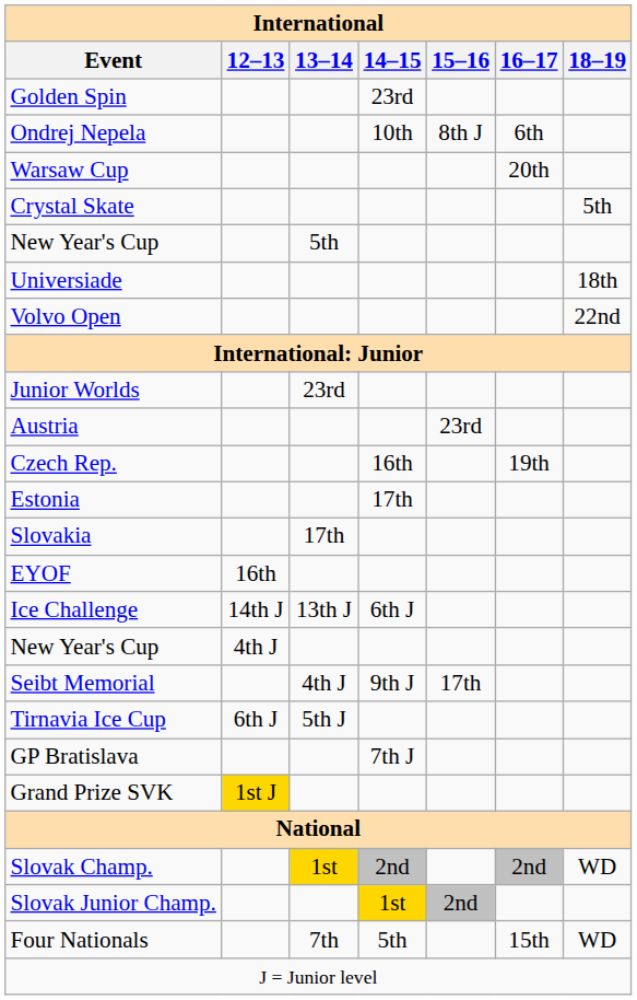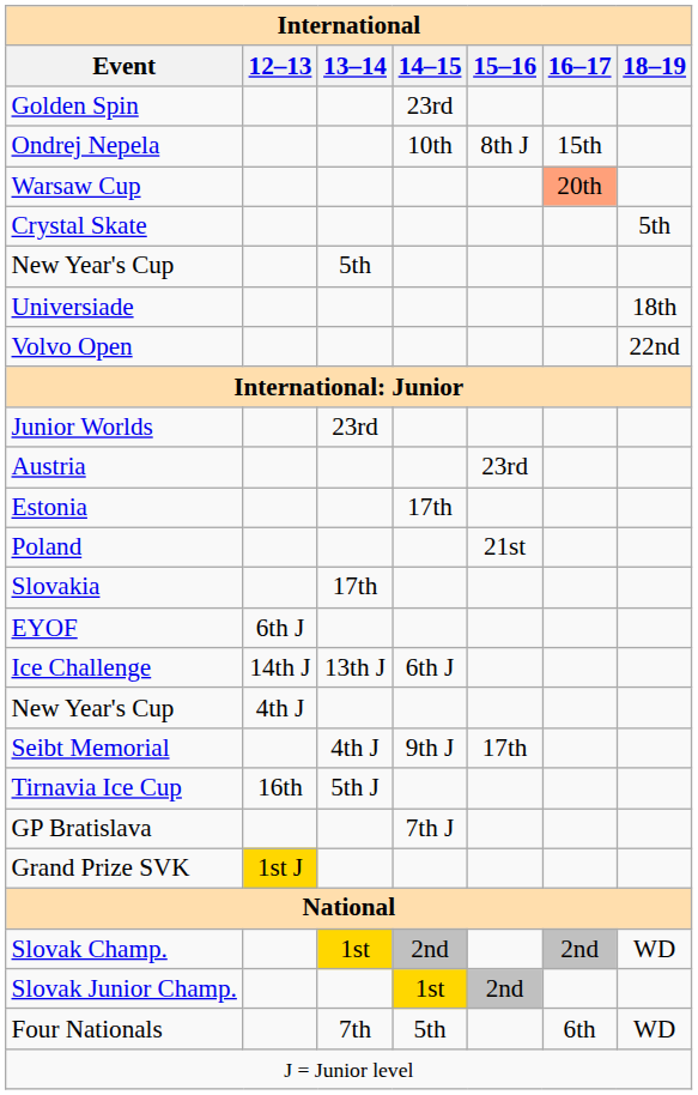Ondrej Nepela | 16–17: 6th -> 15th
Warsaw Cup | 16–17: no background -> lightsalmon background
- row: Czech Rep. | 16th | 19th
+ row: Poland | 21st
EYOF | 12–13: 16th -> 6th J
Tirnavia Ice Cup | 12–13: 6th J -> 16th
Four Nationals | 16–17: 15th -> 6th
